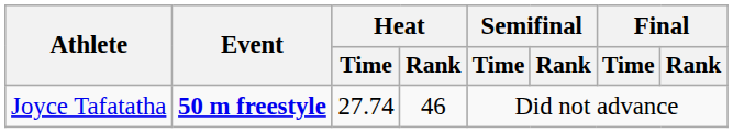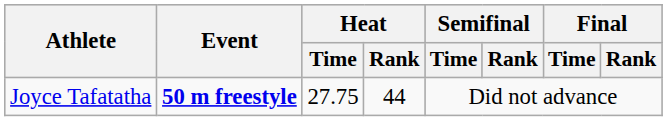Joyce Tafatatha | Heat / Time: 27.74 -> 27.75
Joyce Tafatatha | Heat / Rank: 46 -> 44
